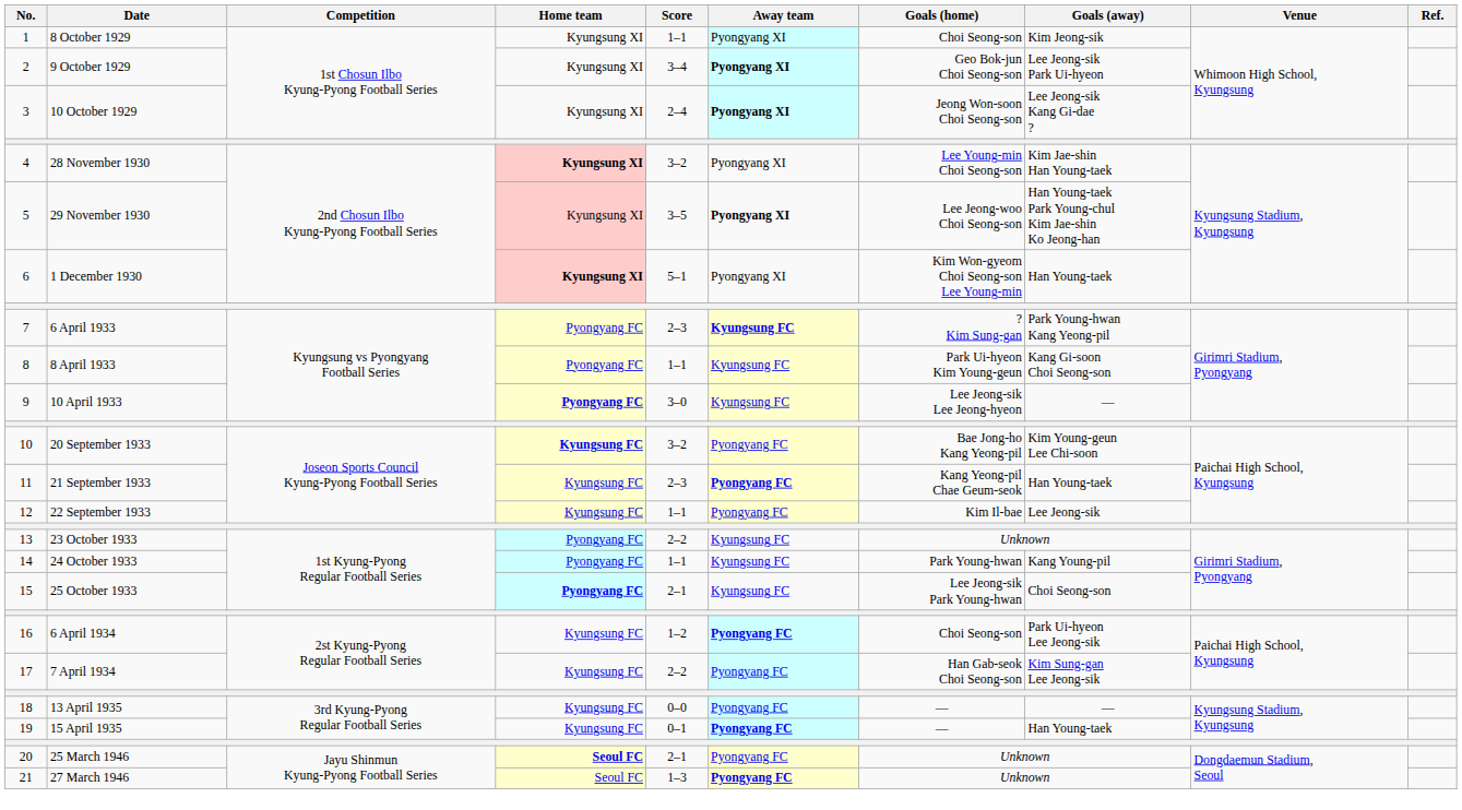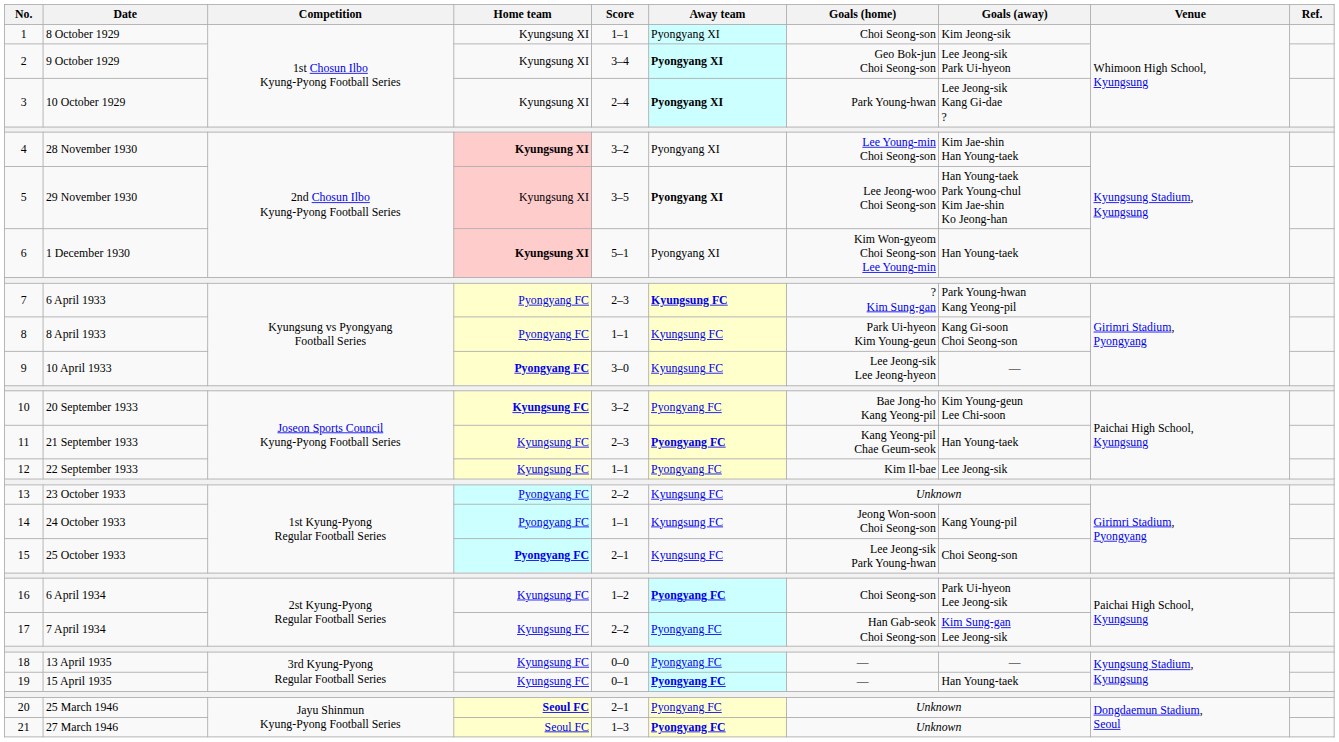10 October 1929 | Goals (home): Jeong Won-soon Choi Seong-son -> Park Young-hwan
24 October 1933 | Goals (home): Park Young-hwan -> Jeong Won-soon Choi Seong-son
